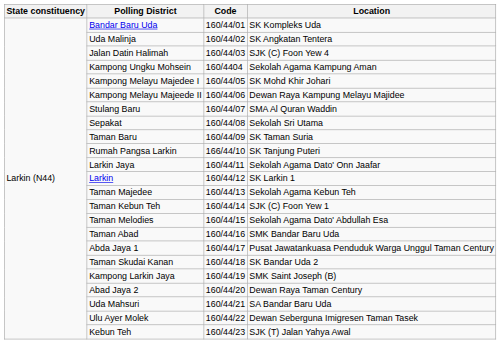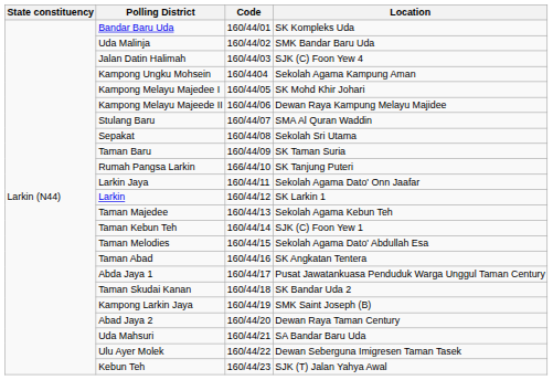Uda Malinja | Location: SK Angkatan Tentera -> SMK Bandar Baru Uda
Taman Abad | Location: SMK Bandar Baru Uda -> SK Angkatan Tentera
